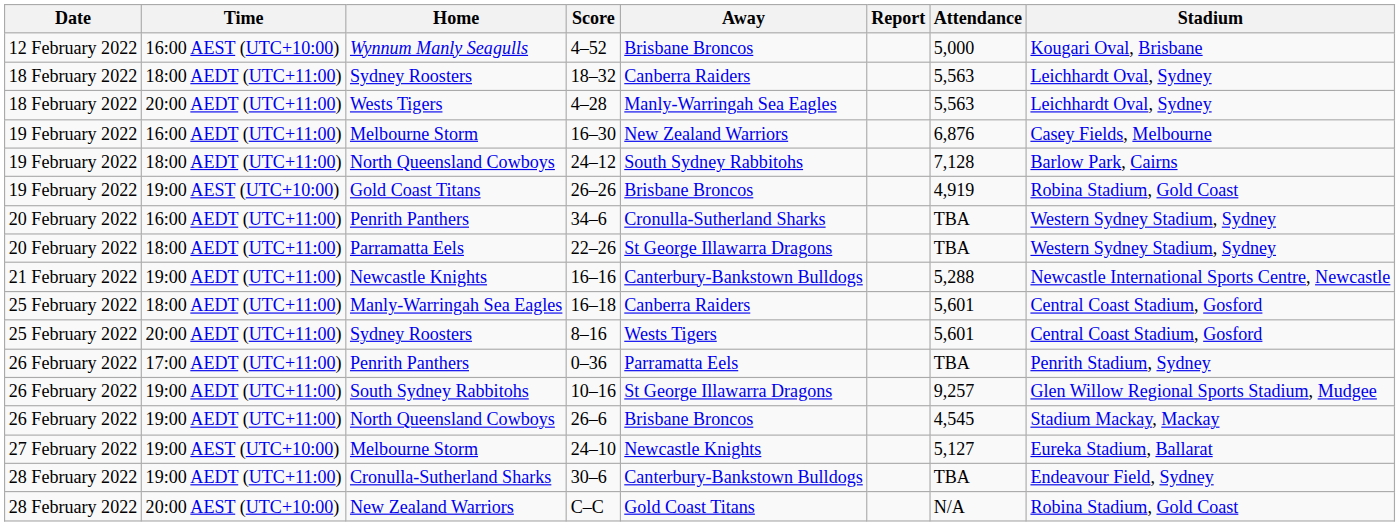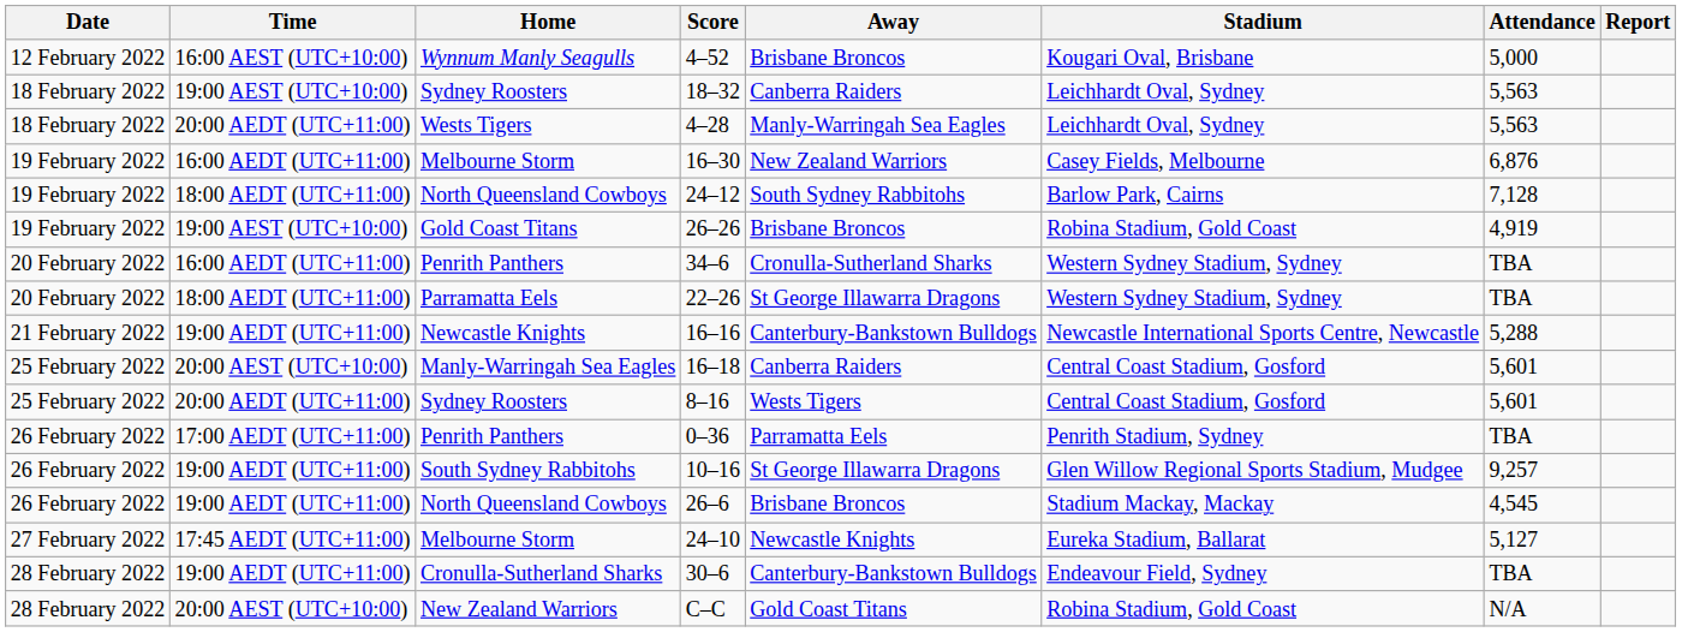columns swapped: Stadium <-> Report
18–32 | Time: 18:00 AEDT (UTC+11:00) -> 19:00 AEST (UTC+10:00)
16–18 | Time: 18:00 AEDT (UTC+11:00) -> 20:00 AEST (UTC+10:00)
24–10 | Time: 19:00 AEST (UTC+10:00) -> 17:45 AEDT (UTC+11:00)
